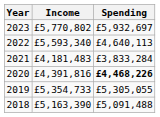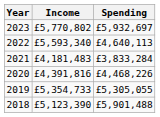2020 | Spending: bold -> normal
2018 | Income: £5,163,390 -> £5,123,390
2018 | Spending: £5,091,488 -> £5,901,488
